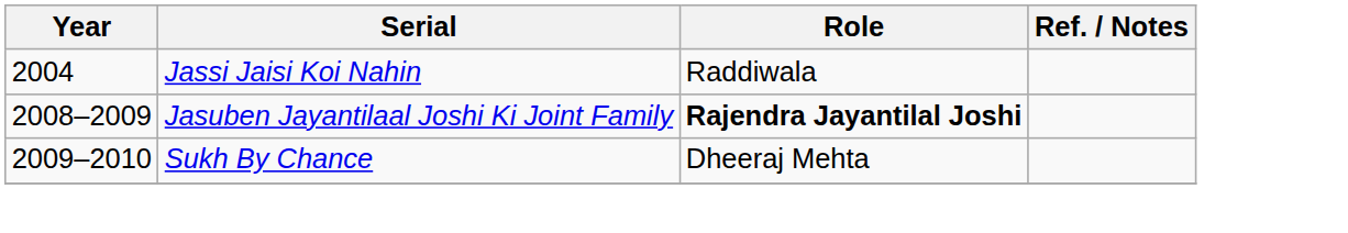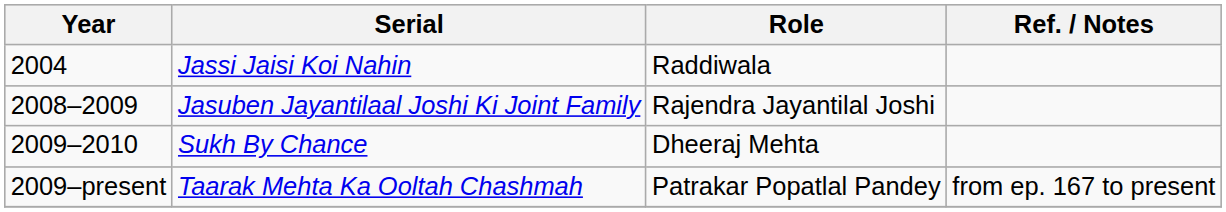Jasuben Jayantilaal Joshi Ki Joint Family | Role: bold -> normal
+ row: 2009–present | Taarak Mehta Ka Ooltah Chashmah | Patrakar Popatlal Pandey | from ep. 167 to present
